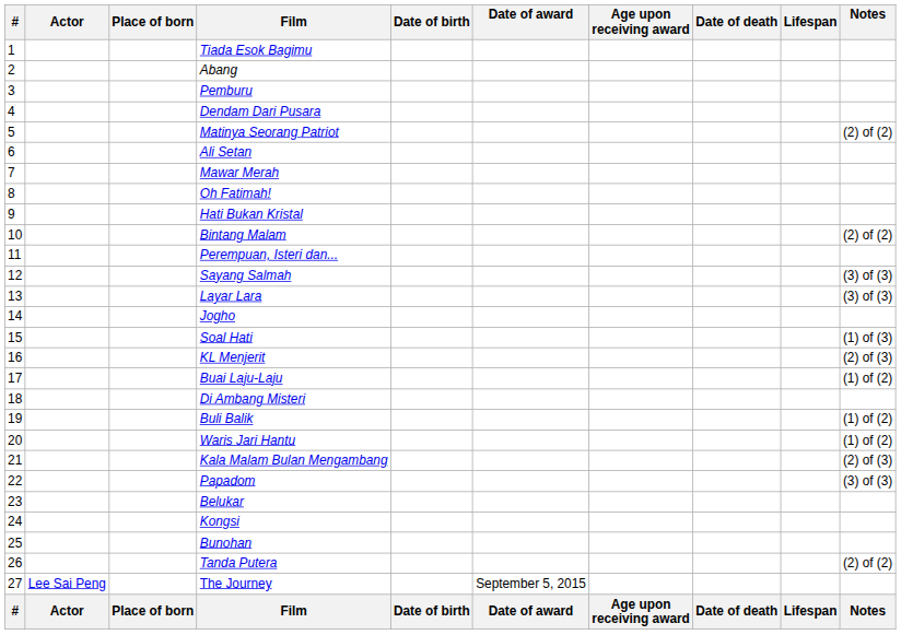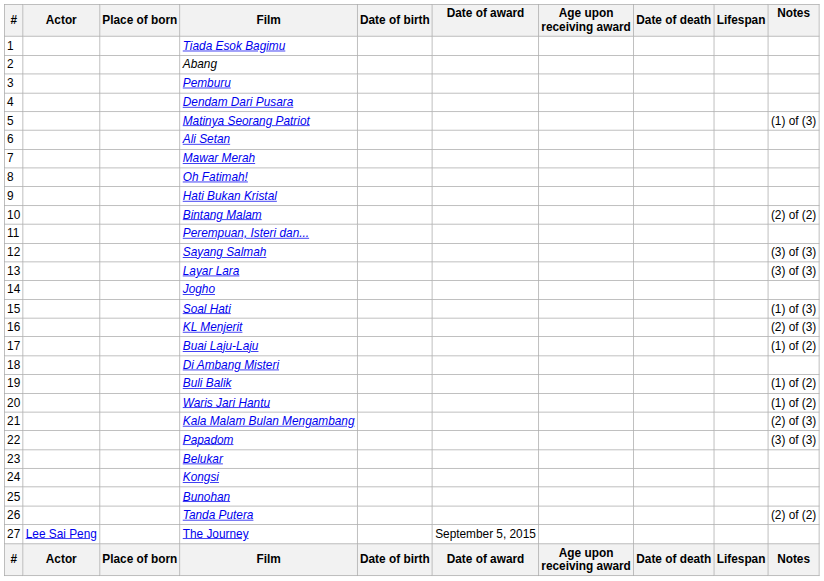Matinya Seorang Patriot | Notes: (2) of (2) -> (1) of (3)
